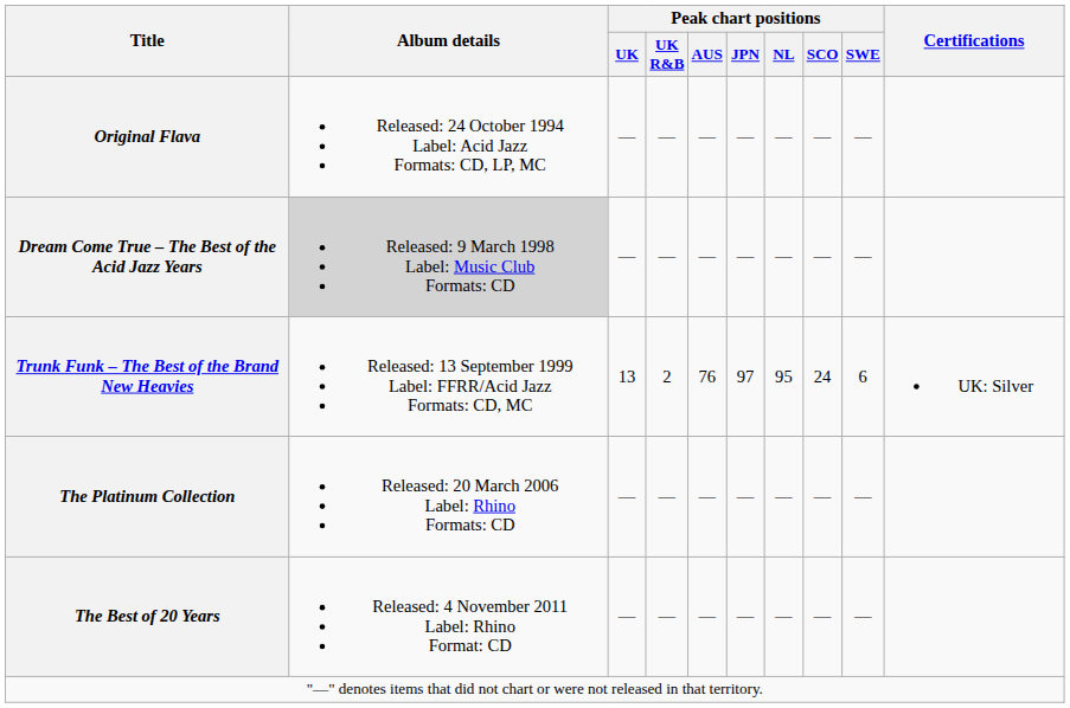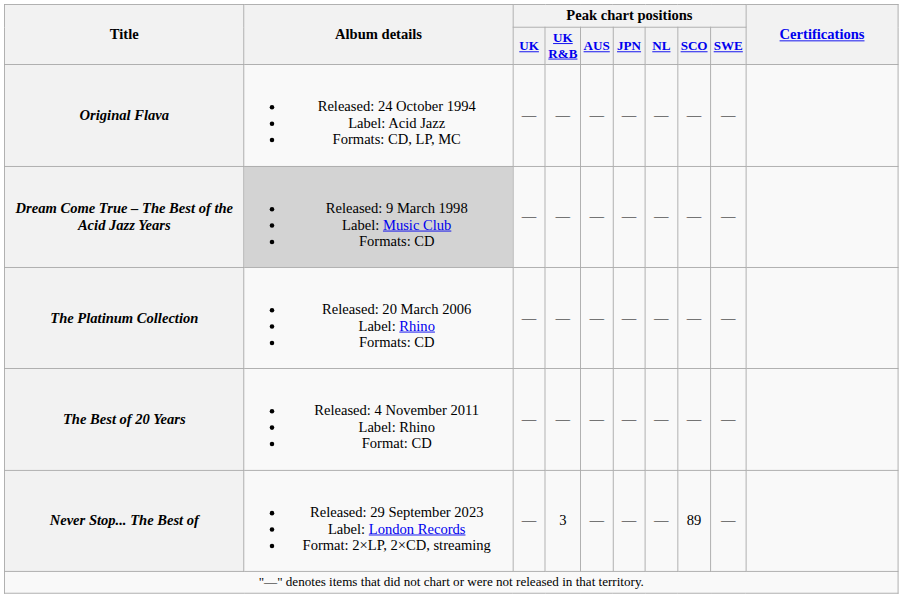- row: Trunk Funk – The Best of the Brand New Heavies | Released: 13 September 1999 Label: FFRR/Acid Jazz Formats: CD, MC | 13 | 2 | 76 | 97 | 95 | 24 | 6 | UK: Silver
+ row: Never Stop... The Best of | Released: 29 September 2023 Label: London Records Format: 2×LP, 2×CD, streaming | — | 3 | — | — | — | 89 | —
